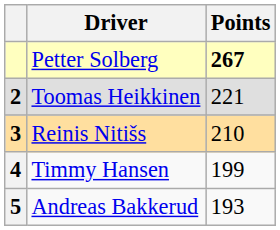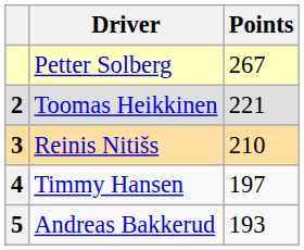Petter Solberg | Points: bold -> normal
Timmy Hansen | Points: 199 -> 197
